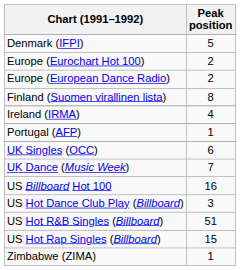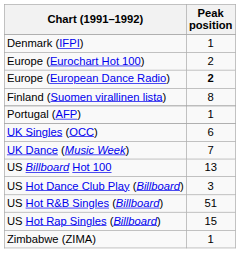Denmark (IFPI) | Peak position: 5 -> 1
Europe (European Dance Radio) | Peak position: normal -> bold
- row: Ireland (IRMA) | 4
US Billboard Hot 100 | Peak position: 16 -> 13
